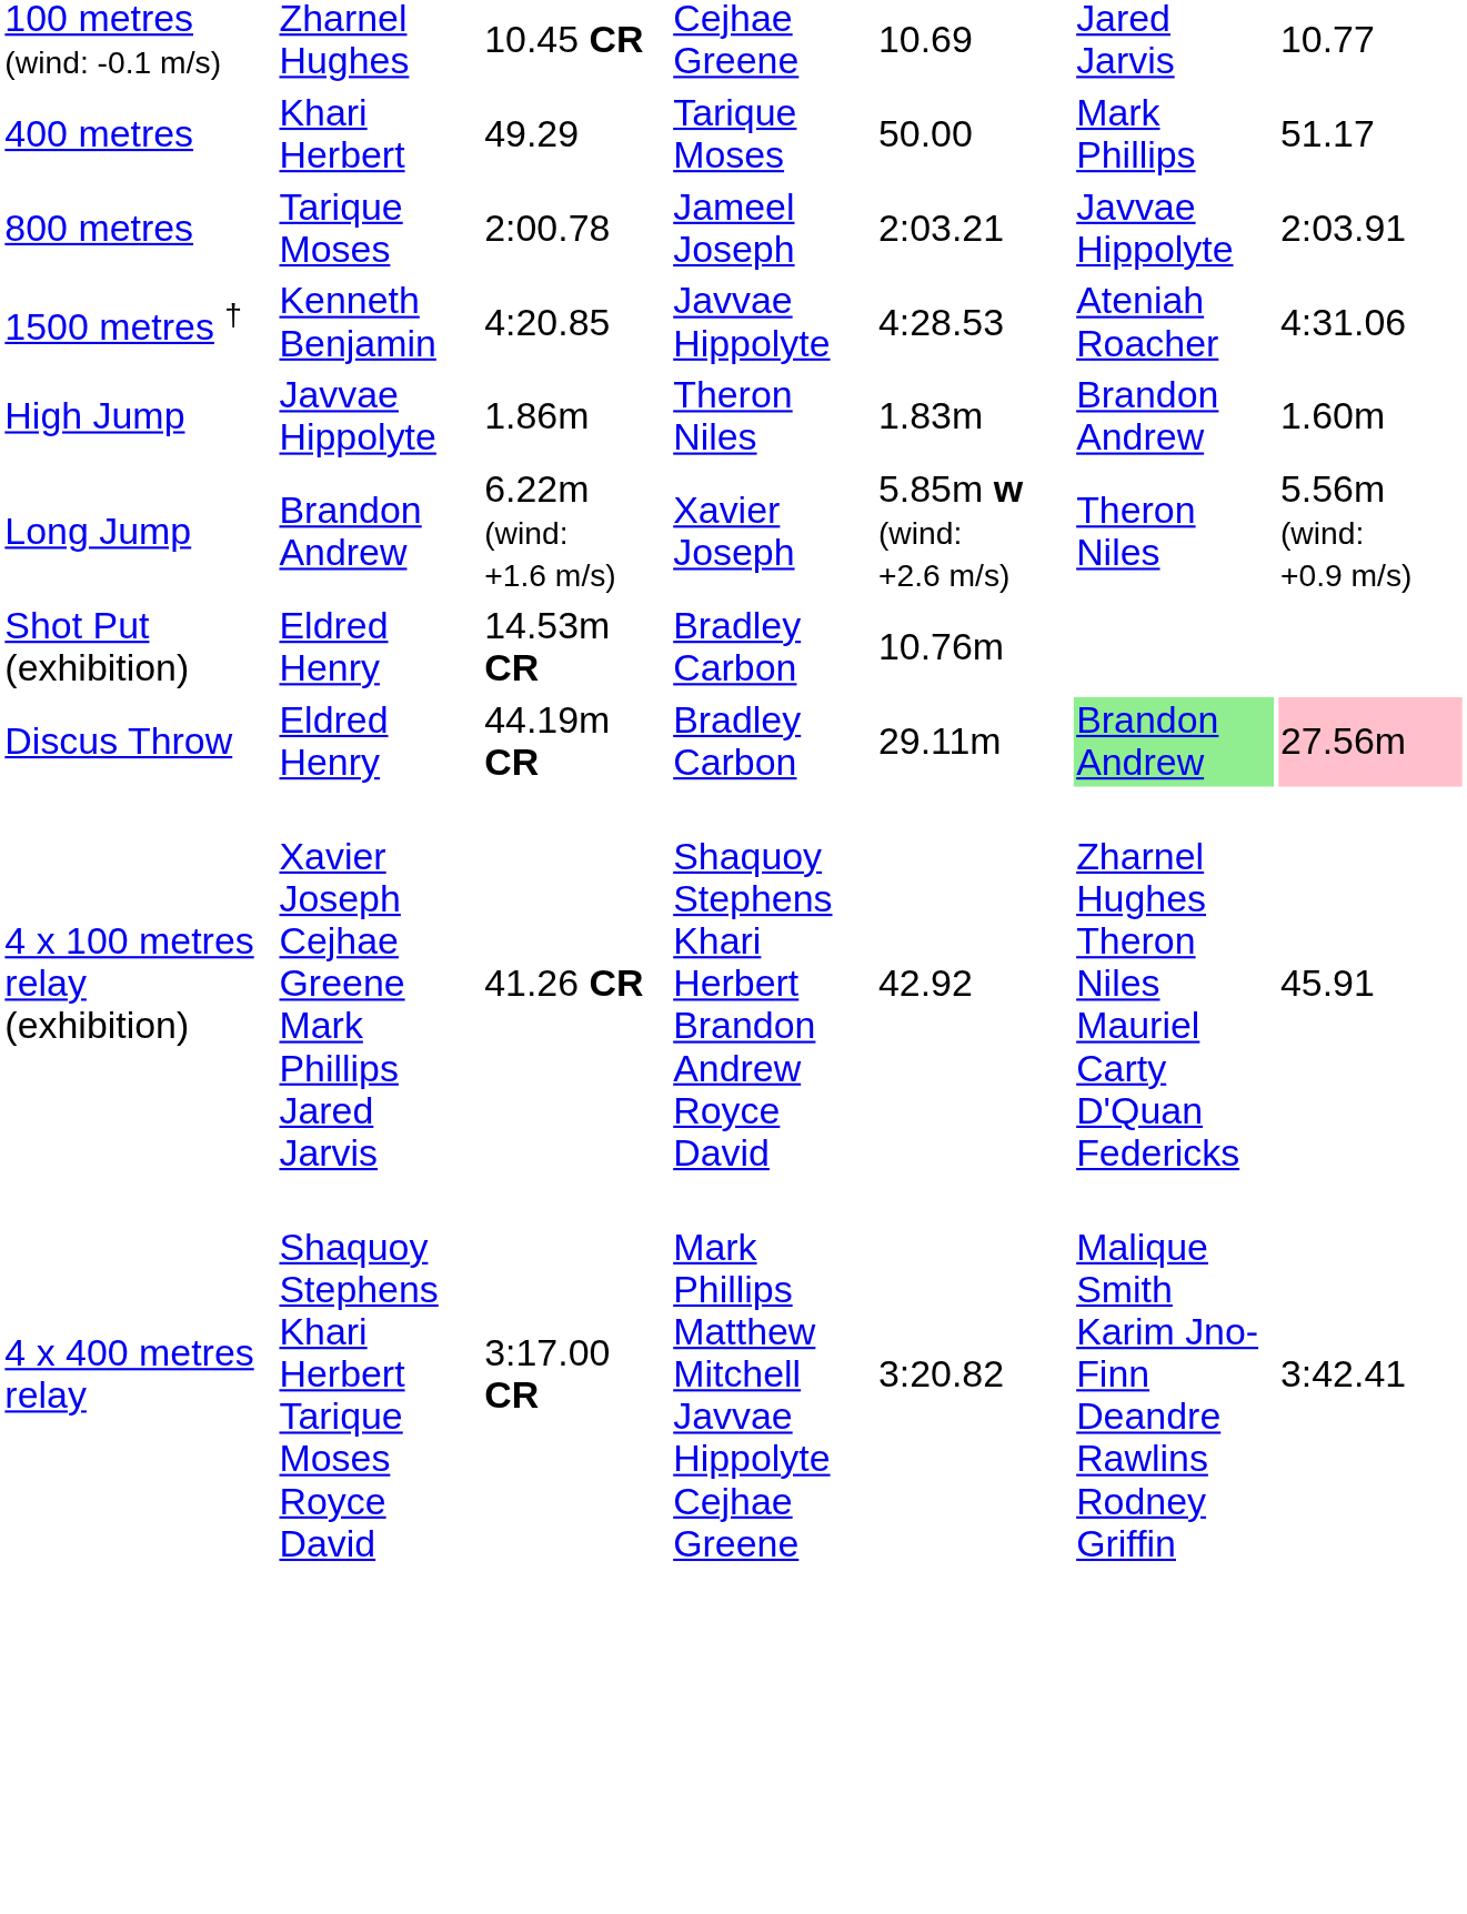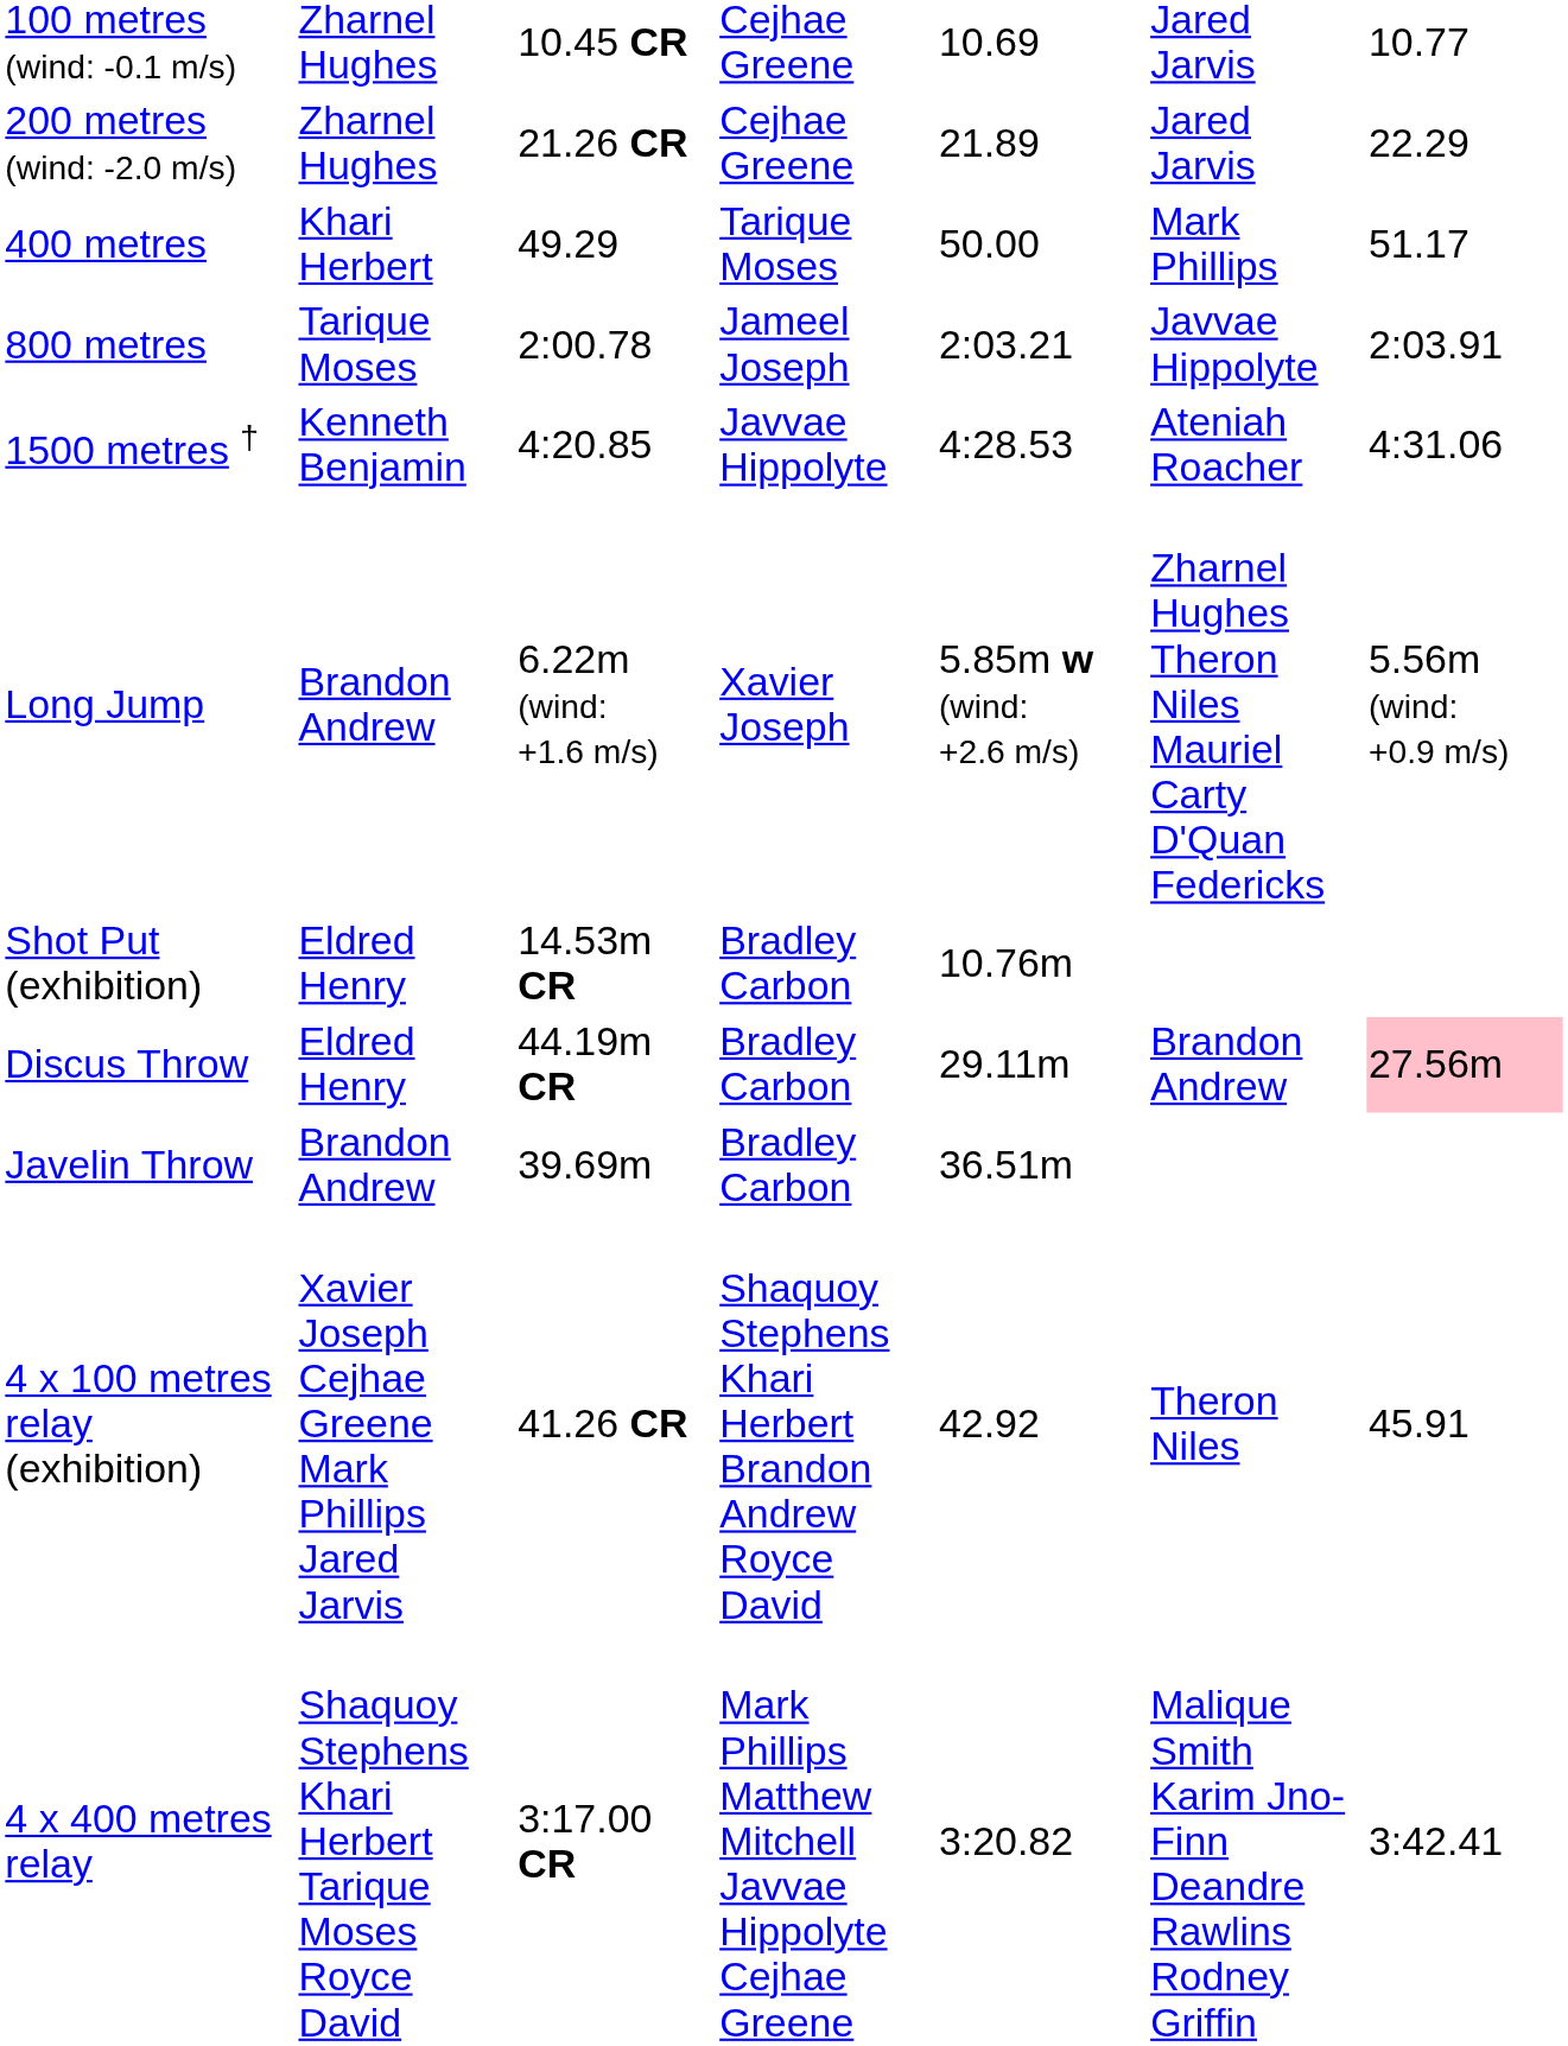+ row: 200 metres (wind: -2.0 m/s) | Zharnel Hughes | 21.26 CR | Cejhae Greene | 21.89 | Jared Jarvis | 22.29
- row: High Jump | Javvae Hippolyte | 1.86m | Theron Niles | 1.83m | Brandon Andrew | 1.60m
Long Jump | column 6: Theron Niles -> Zharnel Hughes Theron Niles Mauriel Carty D'Quan Federicks
Discus Throw | column 6: lightgreen background -> no background
+ row: Javelin Throw | Brandon Andrew | 39.69m | Bradley Carbon | 36.51m
4 x 100 metres relay (exhibition) | column 6: Zharnel Hughes Theron Niles Mauriel Carty D'Quan Federicks -> Theron Niles
